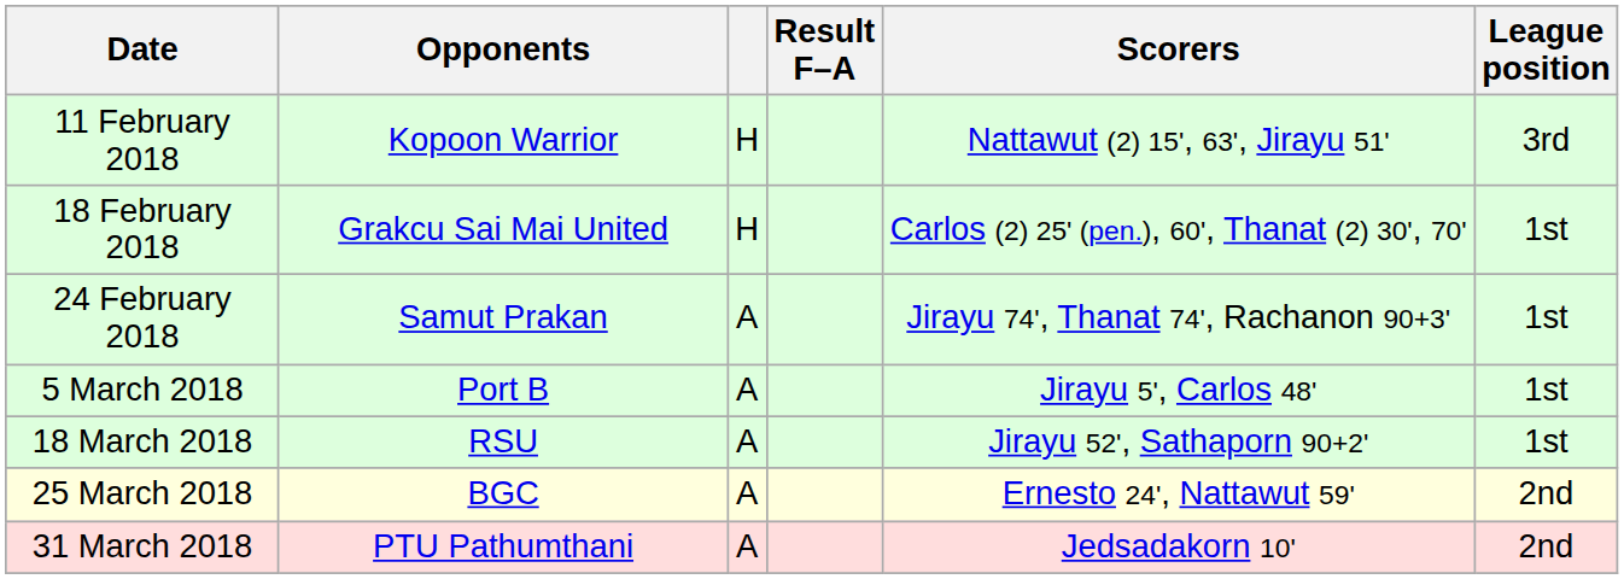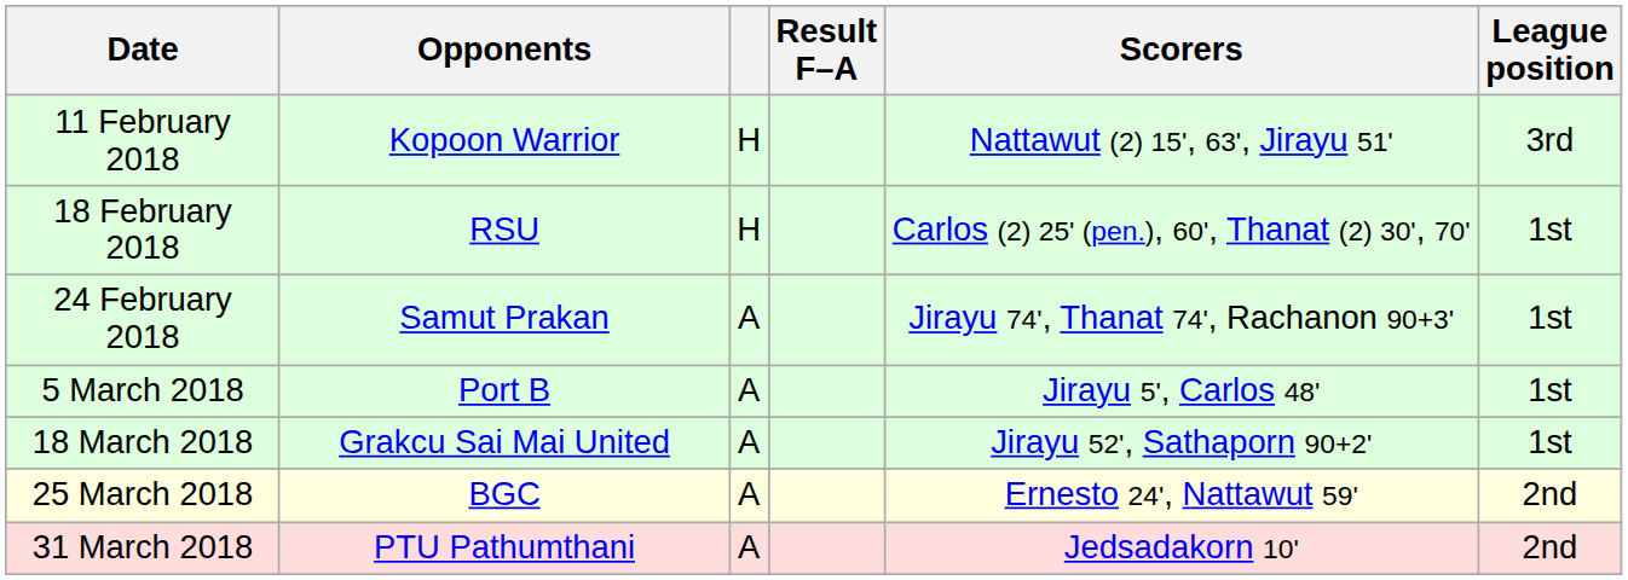18 February 2018 | Opponents: Grakcu Sai Mai United -> RSU
18 March 2018 | Opponents: RSU -> Grakcu Sai Mai United
